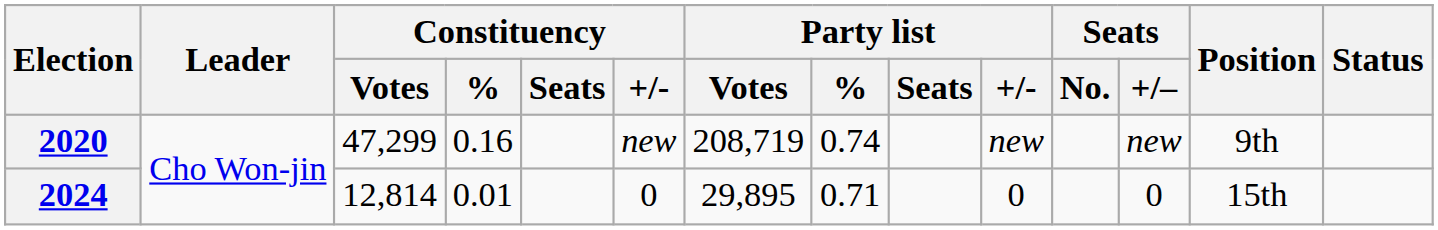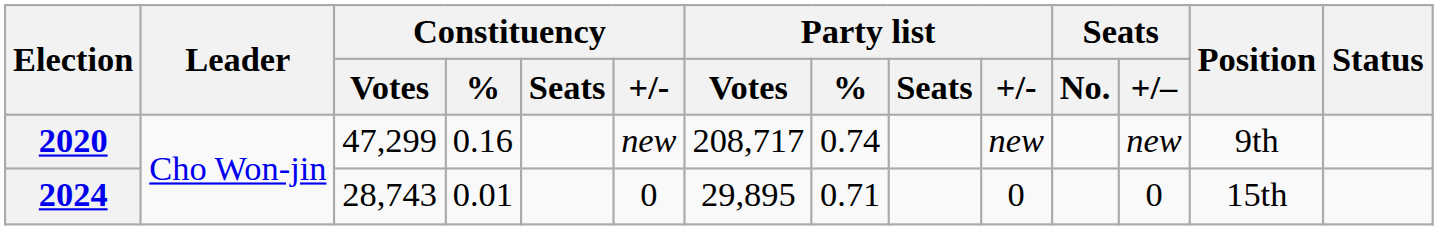2020 | Party list / Votes: 208,719 -> 208,717
2024 | Constituency / Votes: 12,814 -> 28,743
